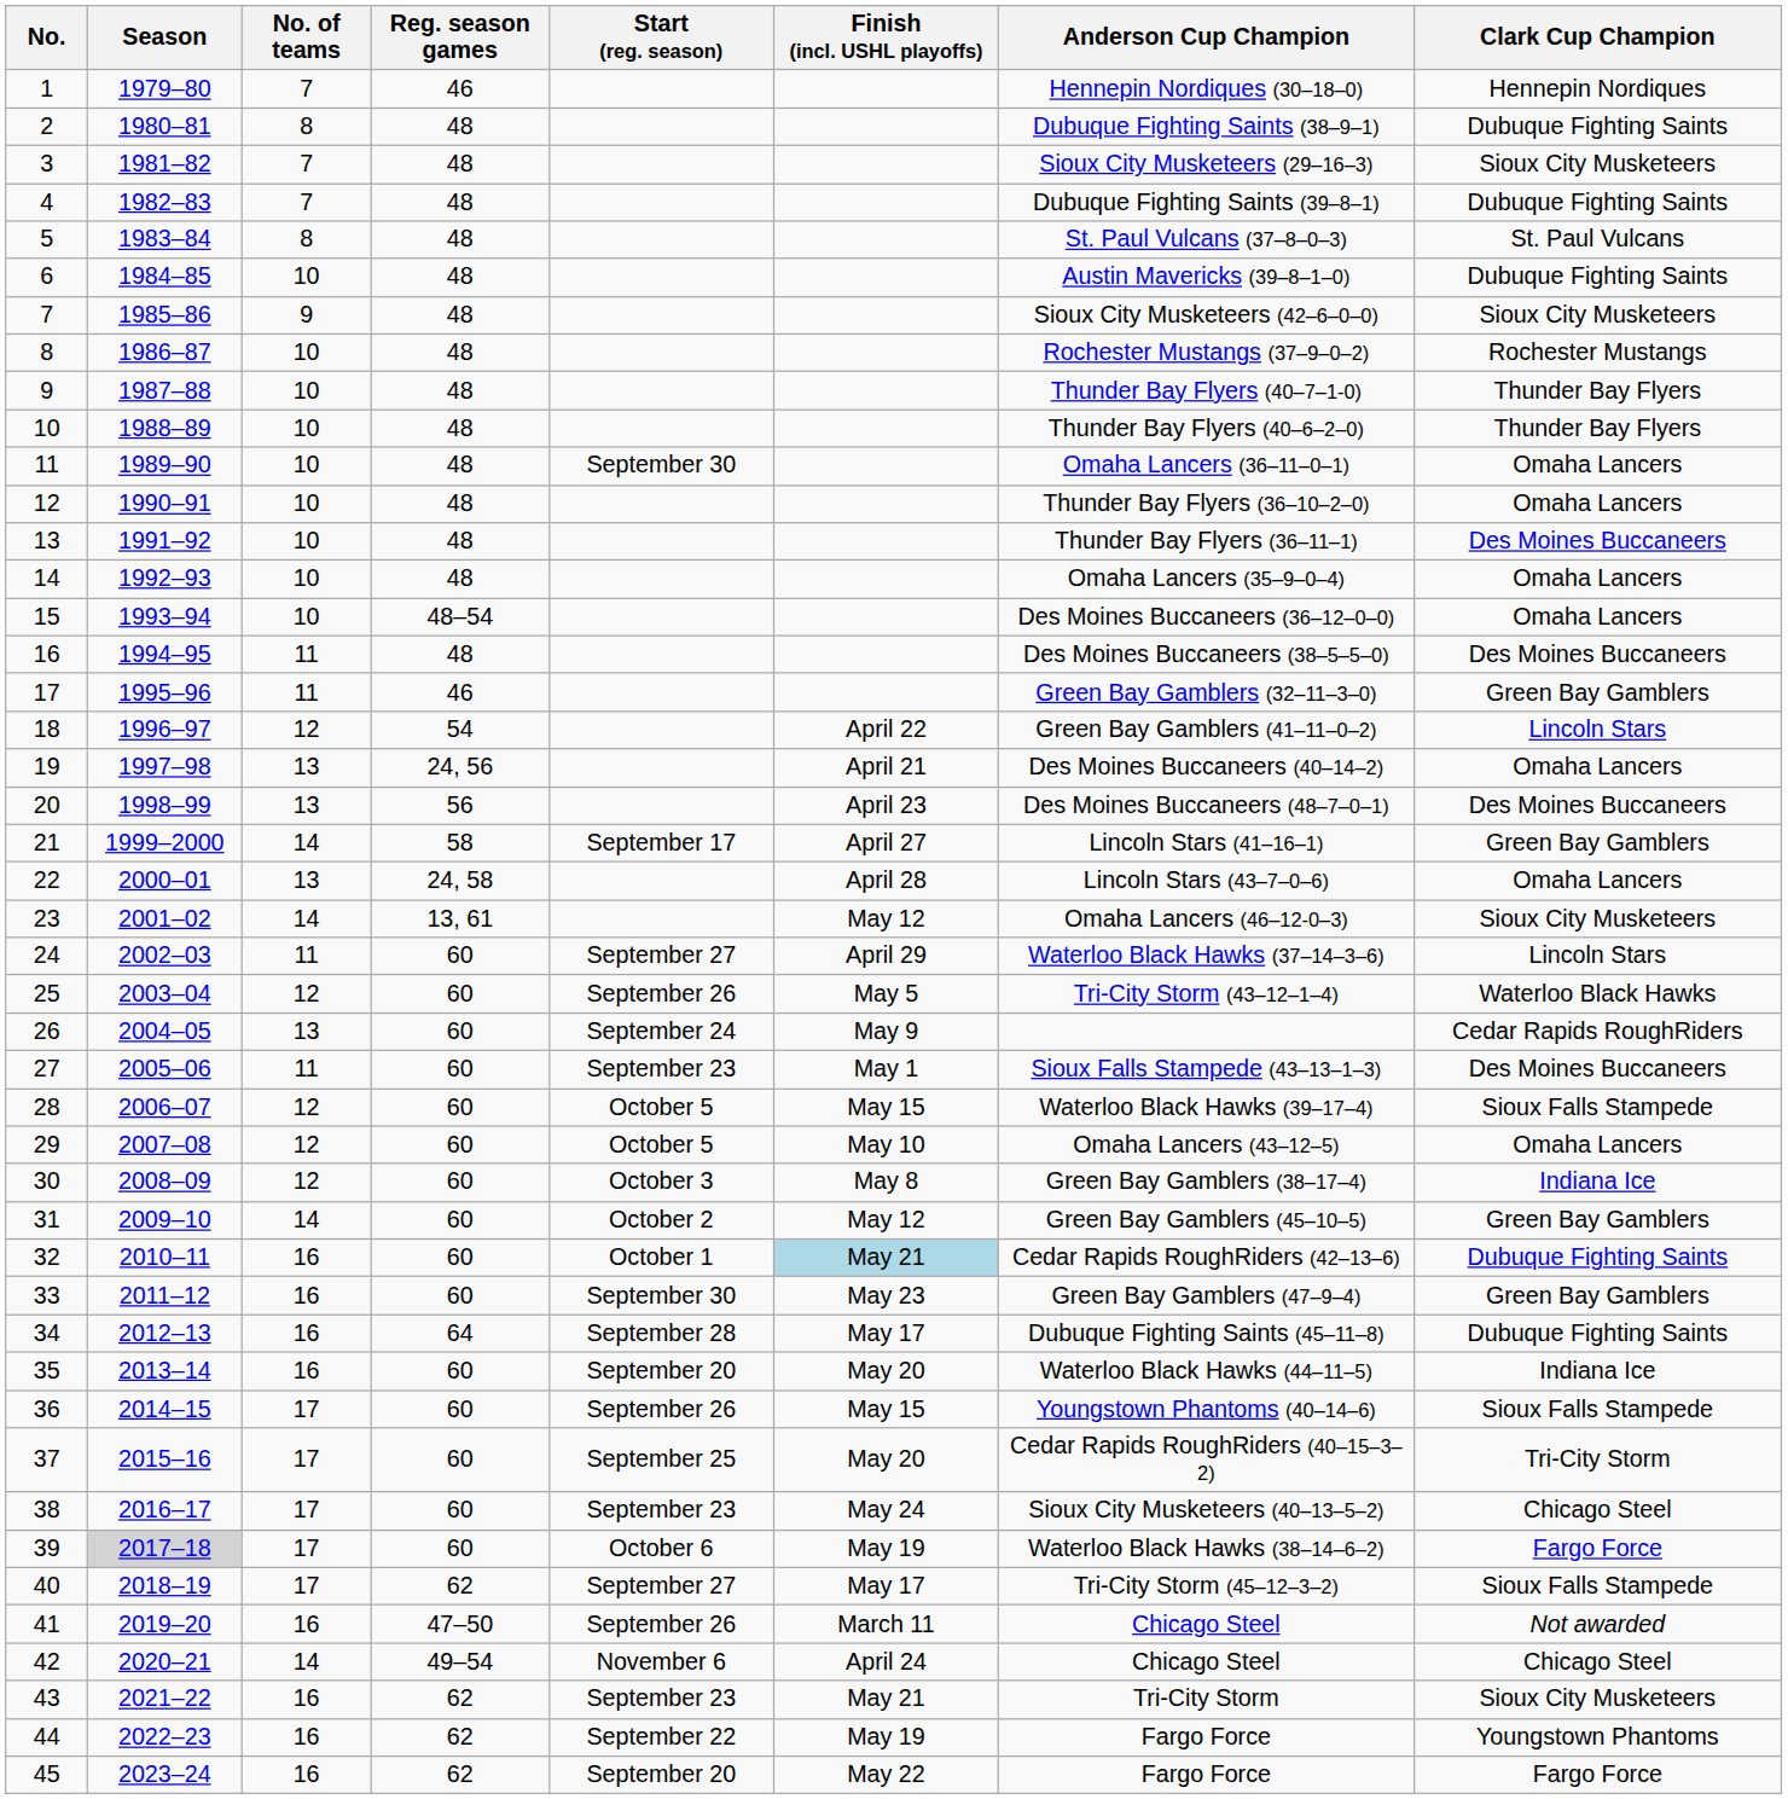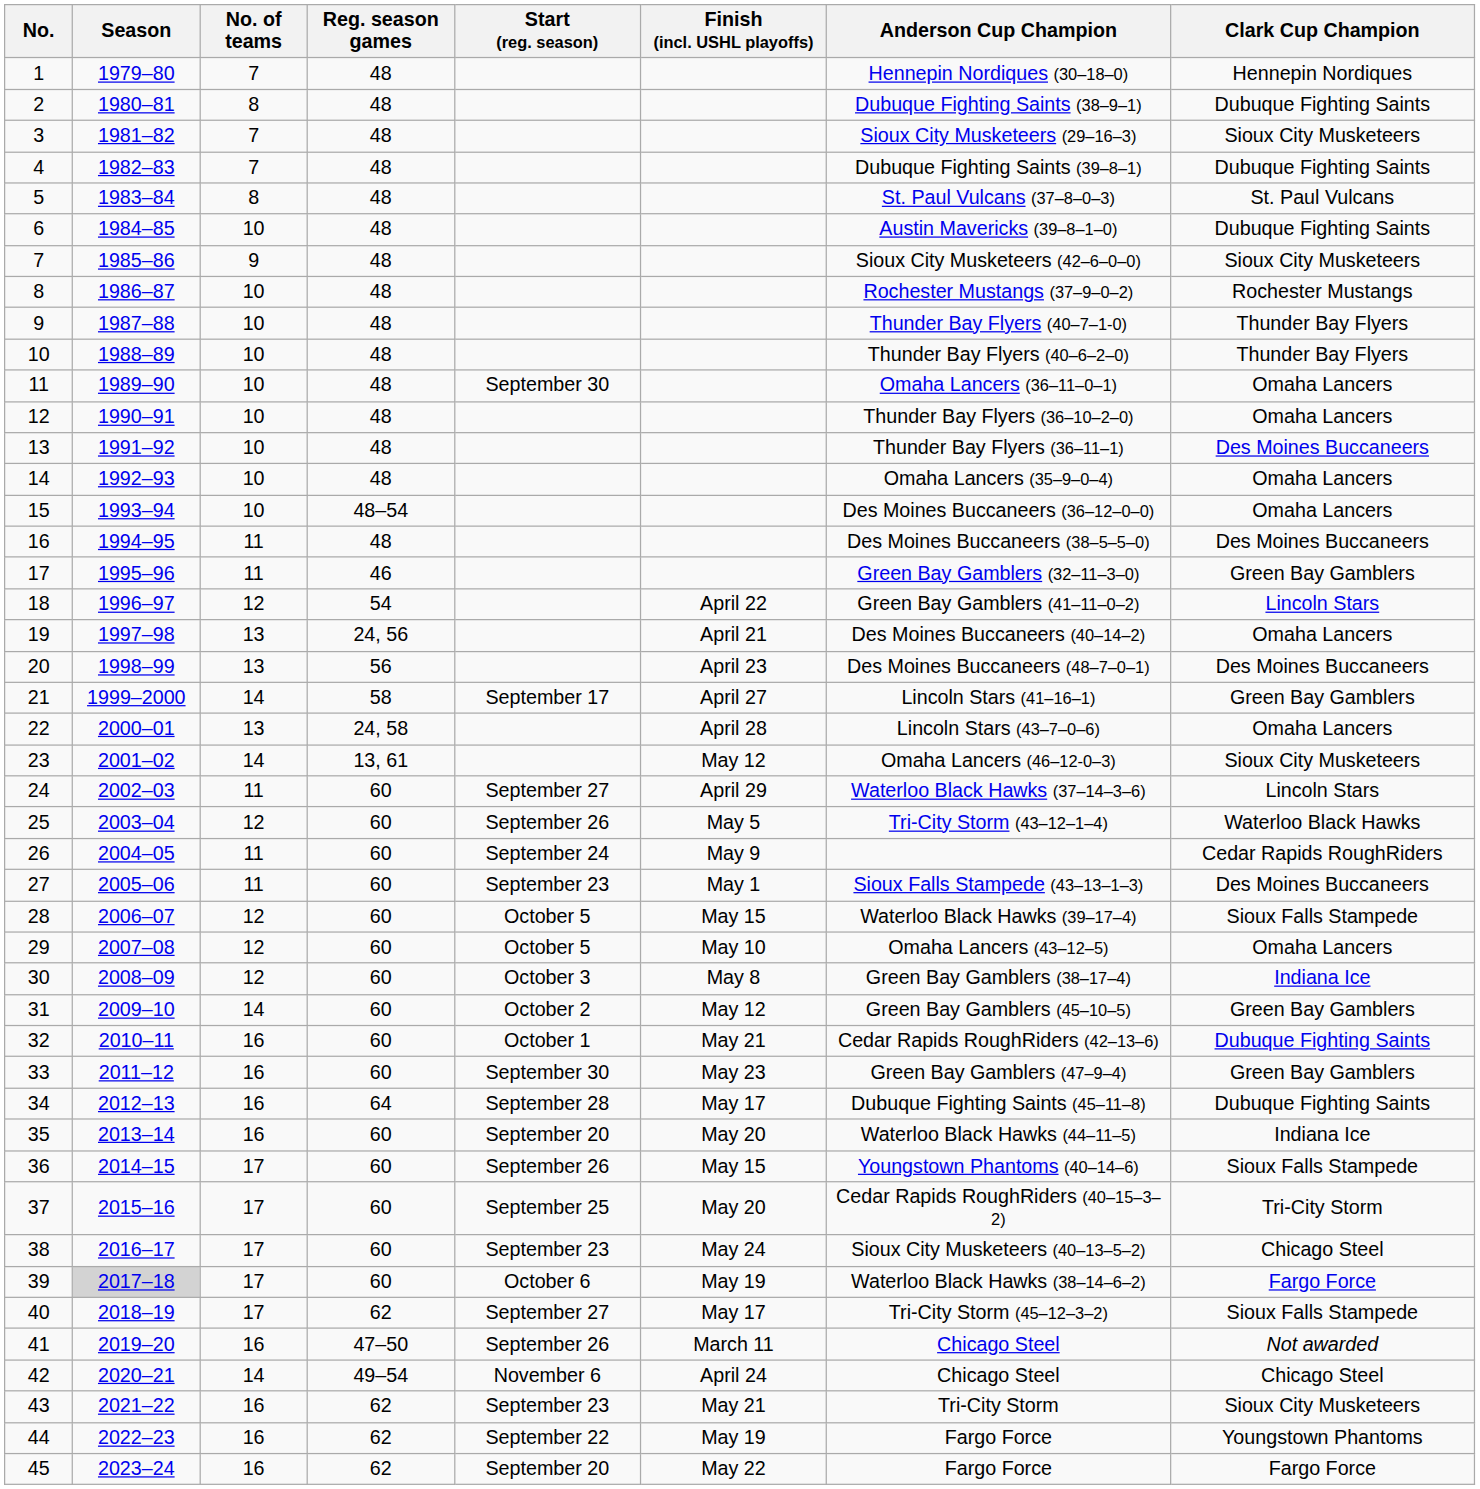1 | Reg. season games: 46 -> 48
26 | No. of teams: 13 -> 11
32 | Finish (incl. USHL playoffs): lightblue background -> no background
